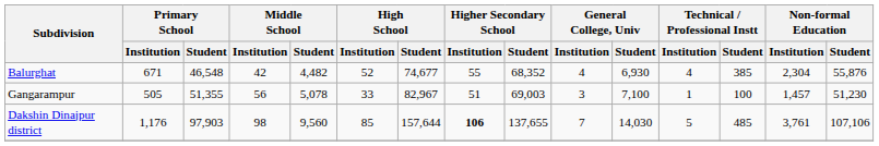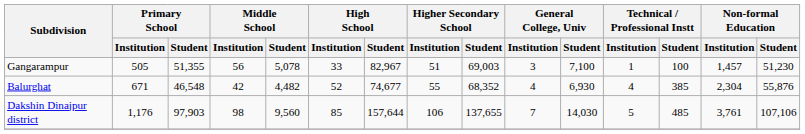rows swapped: Balurghat <-> Gangarampur
Dakshin Dinajpur district | Higher Secondary School / Institution: bold -> normal
